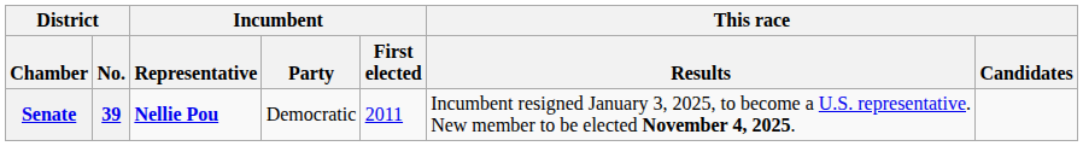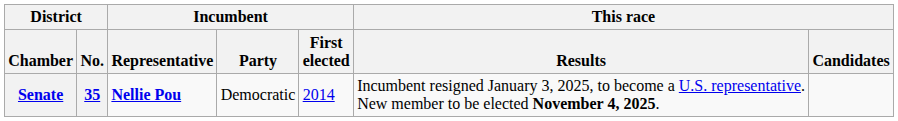Senate | District / No.: 39 -> 35
Senate | Incumbent / First elected: 2011 -> 2014
